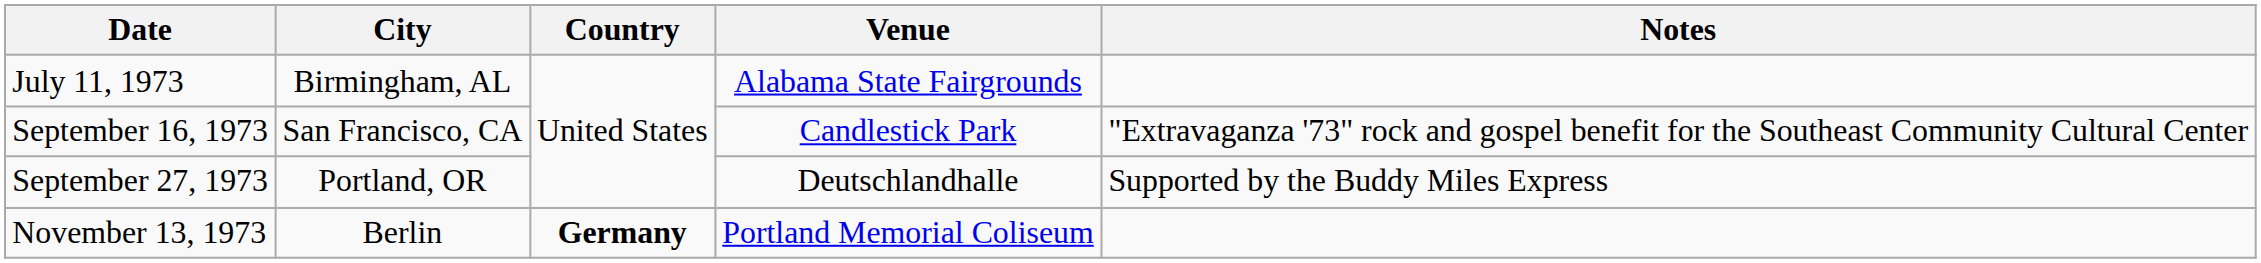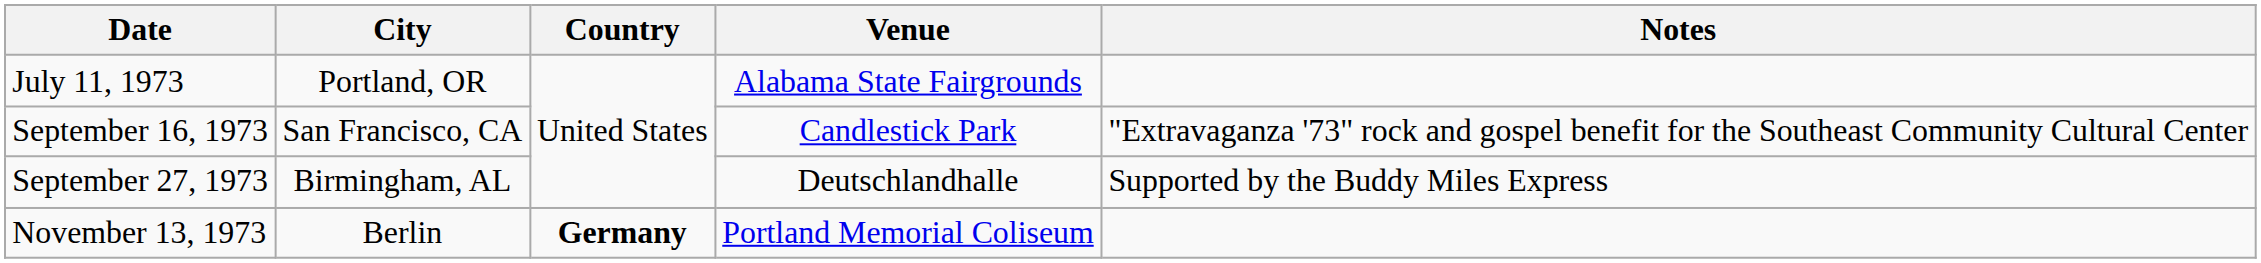July 11, 1973 | City: Birmingham, AL -> Portland, OR
September 27, 1973 | City: Portland, OR -> Birmingham, AL
